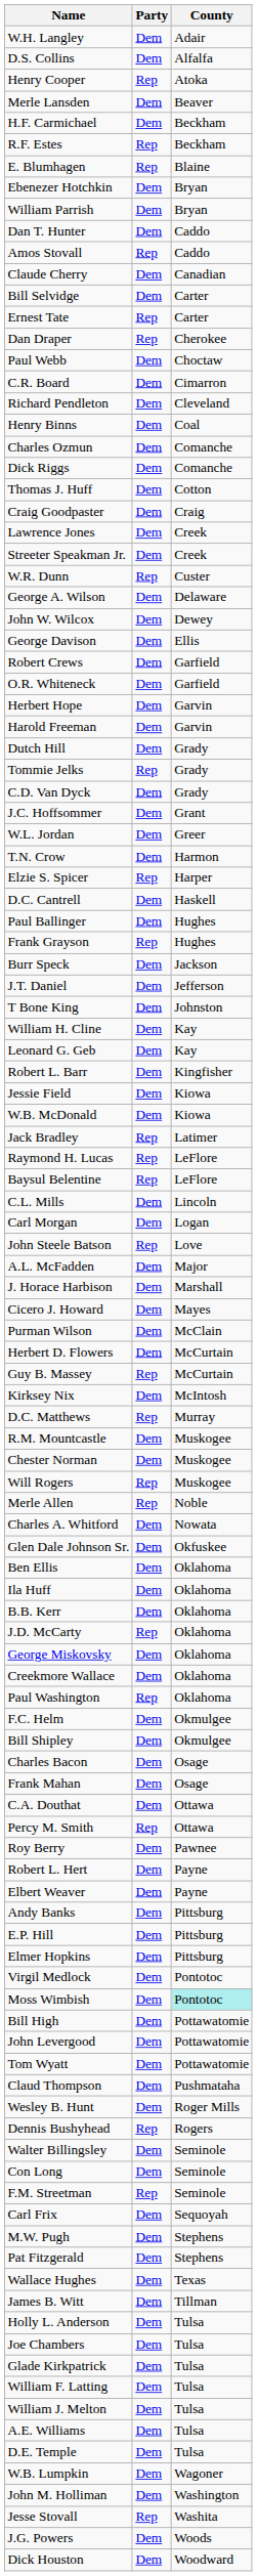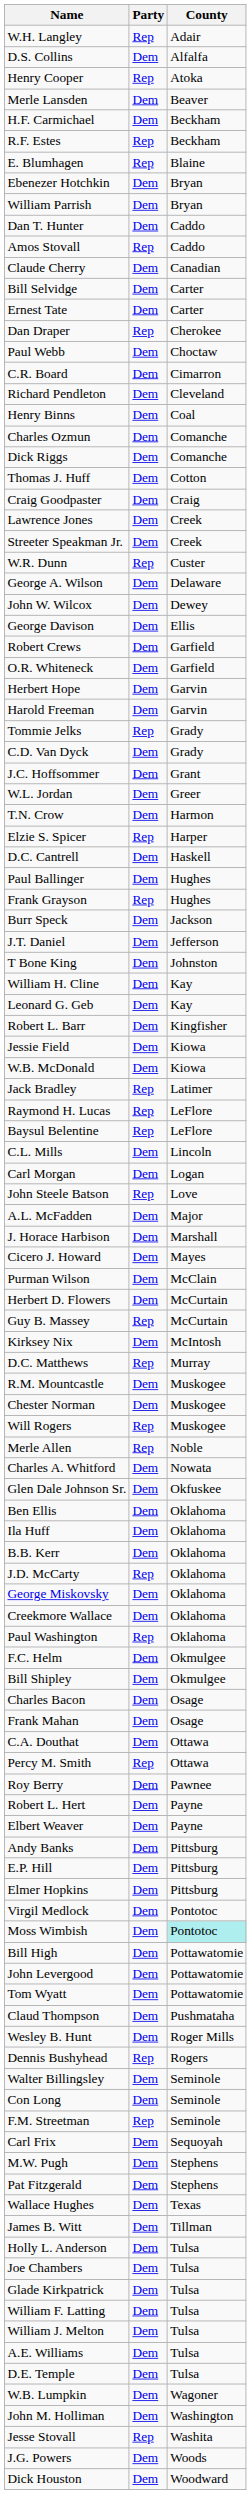W.H. Langley | Party: Dem -> Rep
Ernest Tate | Party: Rep -> Dem
- row: Dutch Hill | Dem | Grady
